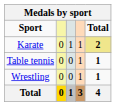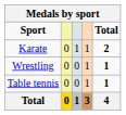Karate | Total: khaki background -> no background
rows swapped: Table tennis <-> Wrestling
